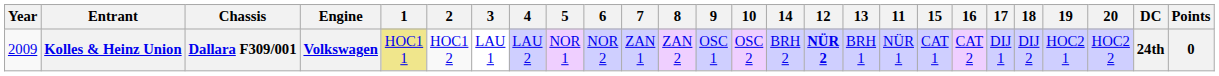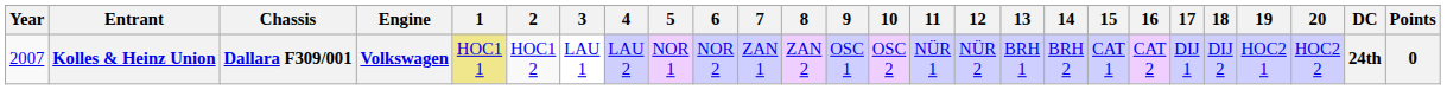columns swapped: 11 <-> 14
Kolles & Heinz Union | Year: 2009 -> 2007
Kolles & Heinz Union | 12: bold -> normal
